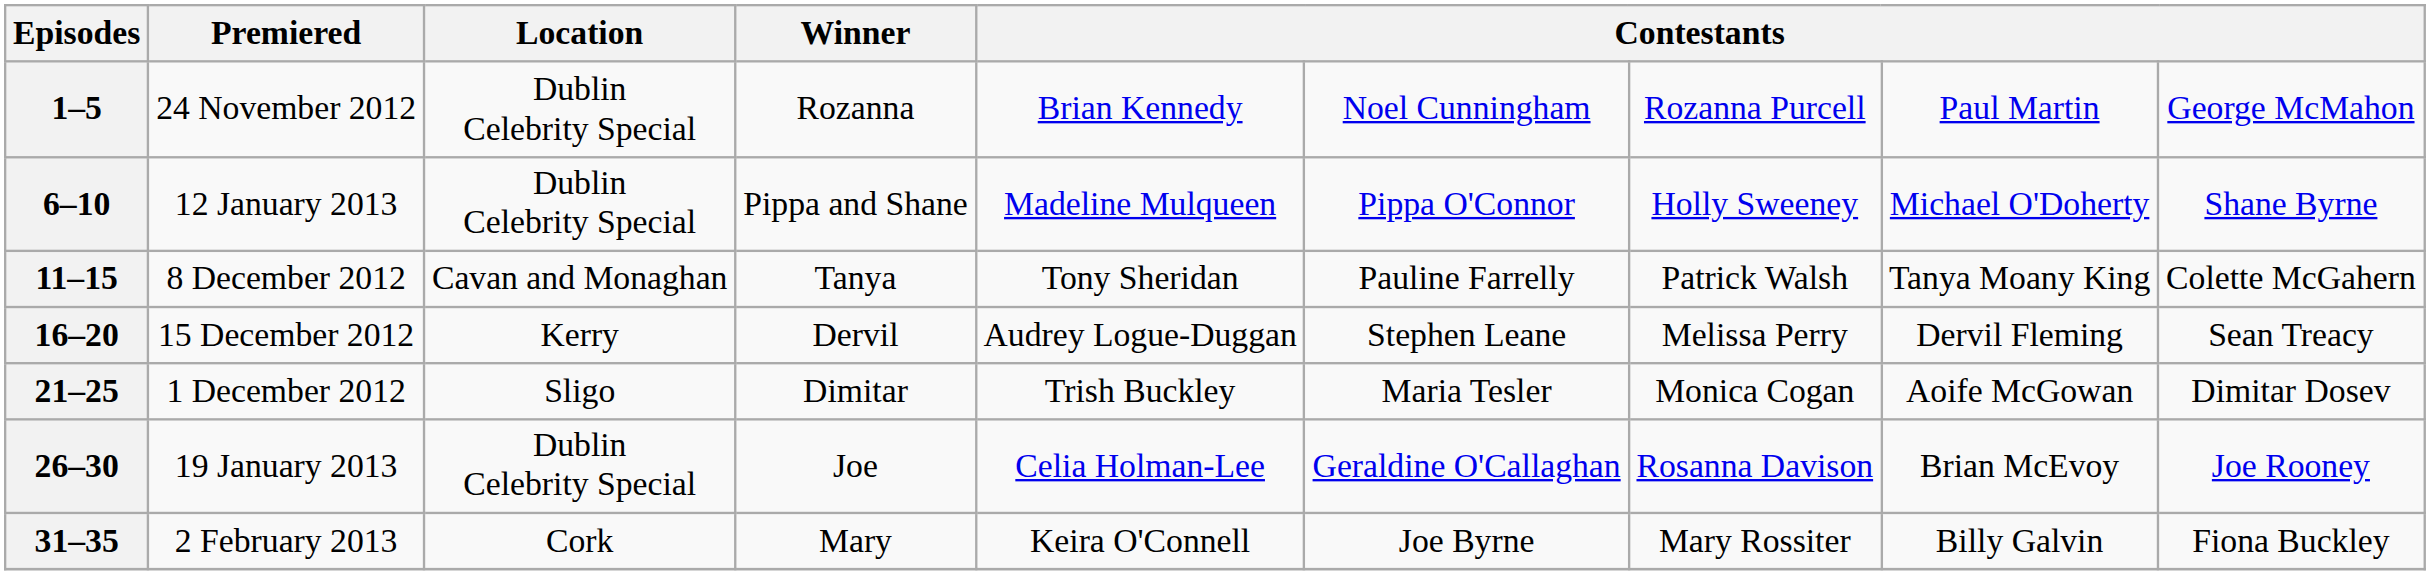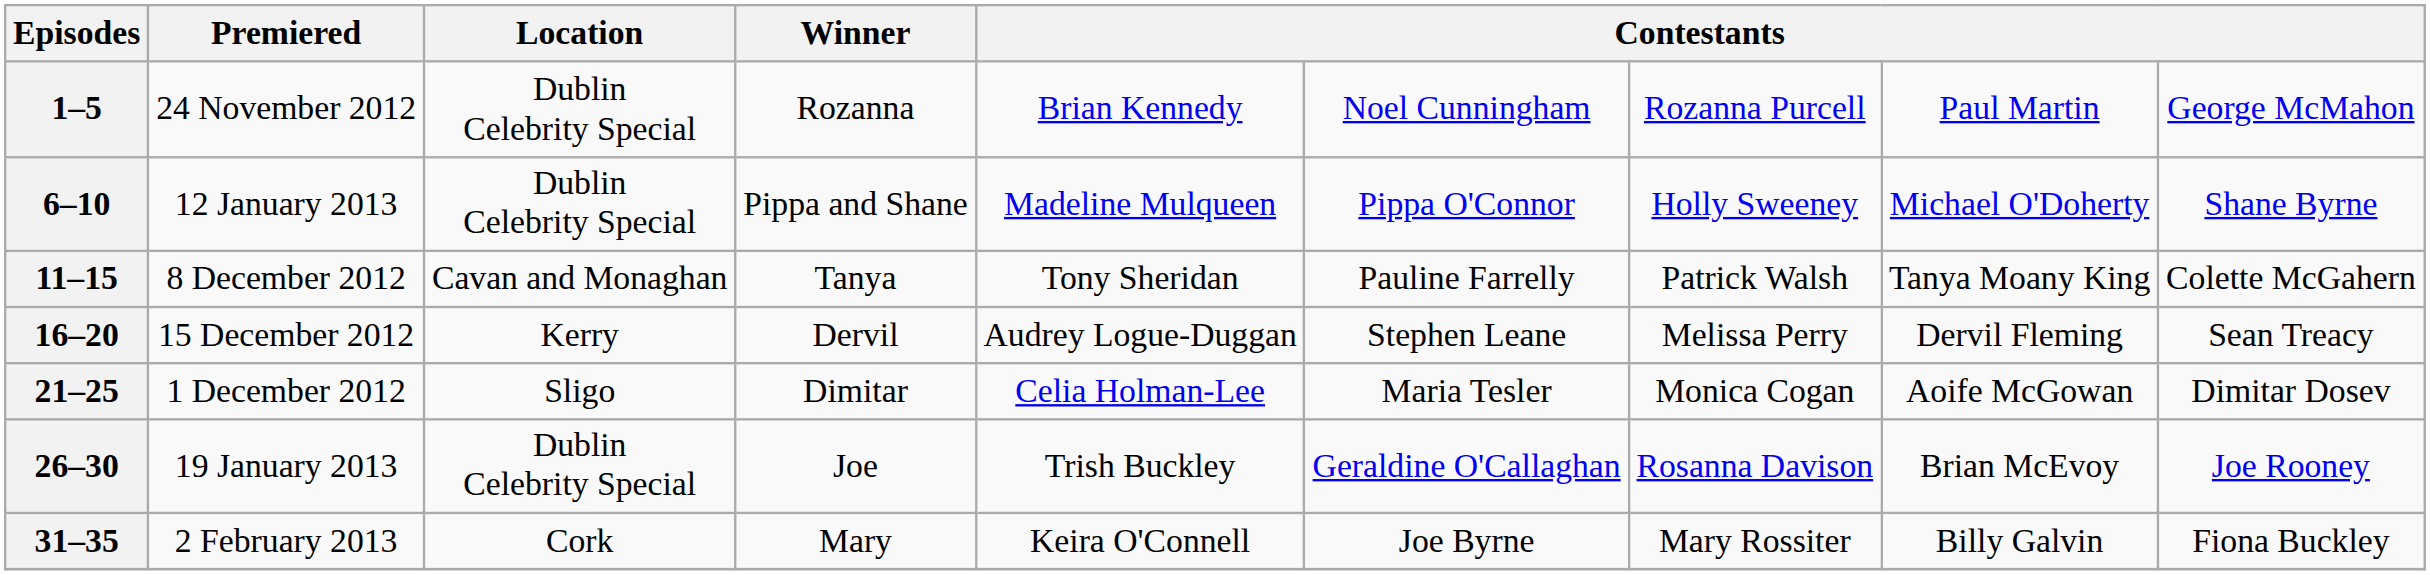21–25 | column 5: Trish Buckley -> Celia Holman-Lee
26–30 | column 5: Celia Holman-Lee -> Trish Buckley
